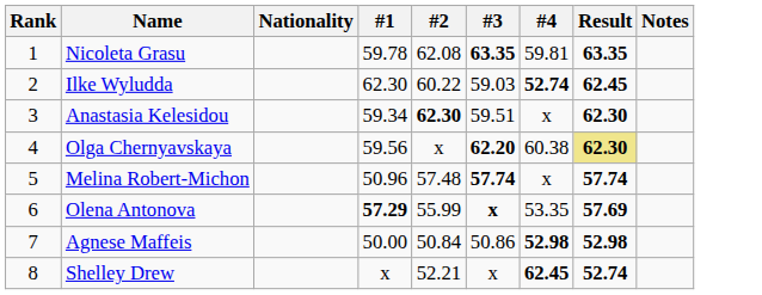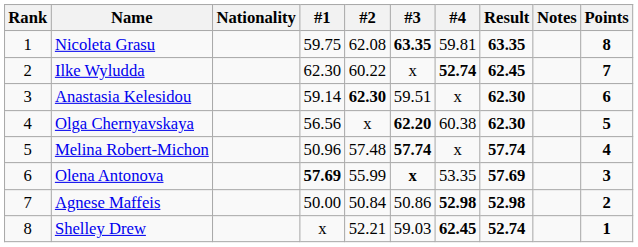+ column: Points | 8 | 7 | 6 | 5 | 4 | 3 | 2 | 1
Nicoleta Grasu | #1: 59.78 -> 59.75
Ilke Wyludda | #3: 59.03 -> x
Anastasia Kelesidou | #1: 59.34 -> 59.14
Olga Chernyavskaya | #1: 59.56 -> 56.56
Olga Chernyavskaya | Result: khaki background -> no background
Olena Antonova | #1: 57.29 -> 57.69
Shelley Drew | #3: x -> 59.03
